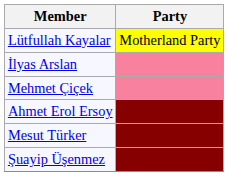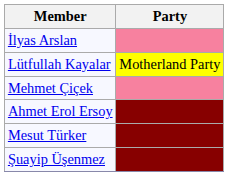rows swapped: Lütfullah Kayalar <-> İlyas Arslan
